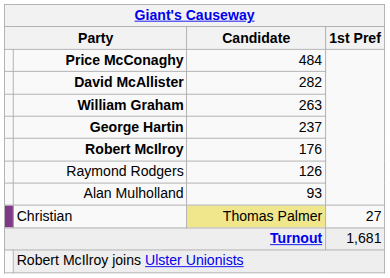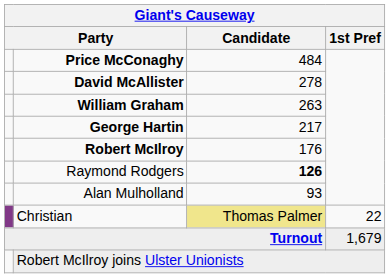David McAllister | Giant's Causeway / Candidate: 282 -> 278
George Hartin | Giant's Causeway / Candidate: 237 -> 217
Raymond Rodgers | Giant's Causeway / Candidate: normal -> bold
Christian | Giant's Causeway / 1st Pref: 27 -> 22
Turnout | Giant's Causeway / 1st Pref: 1,681 -> 1,679
